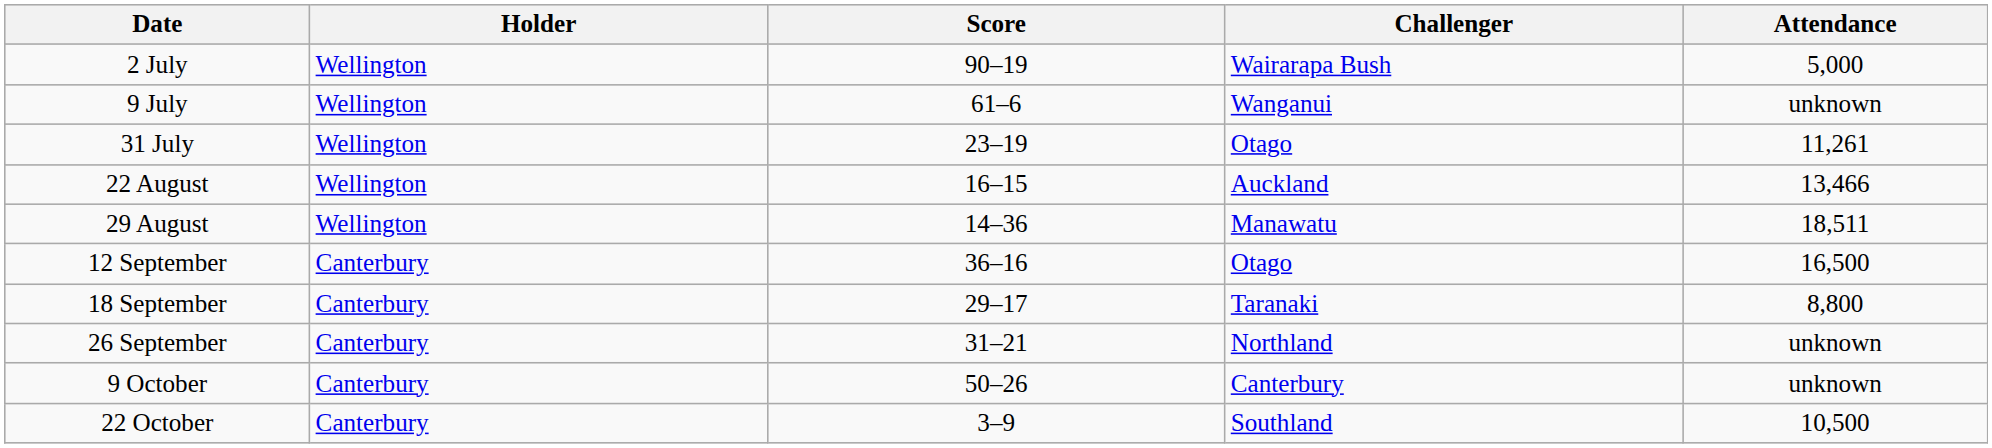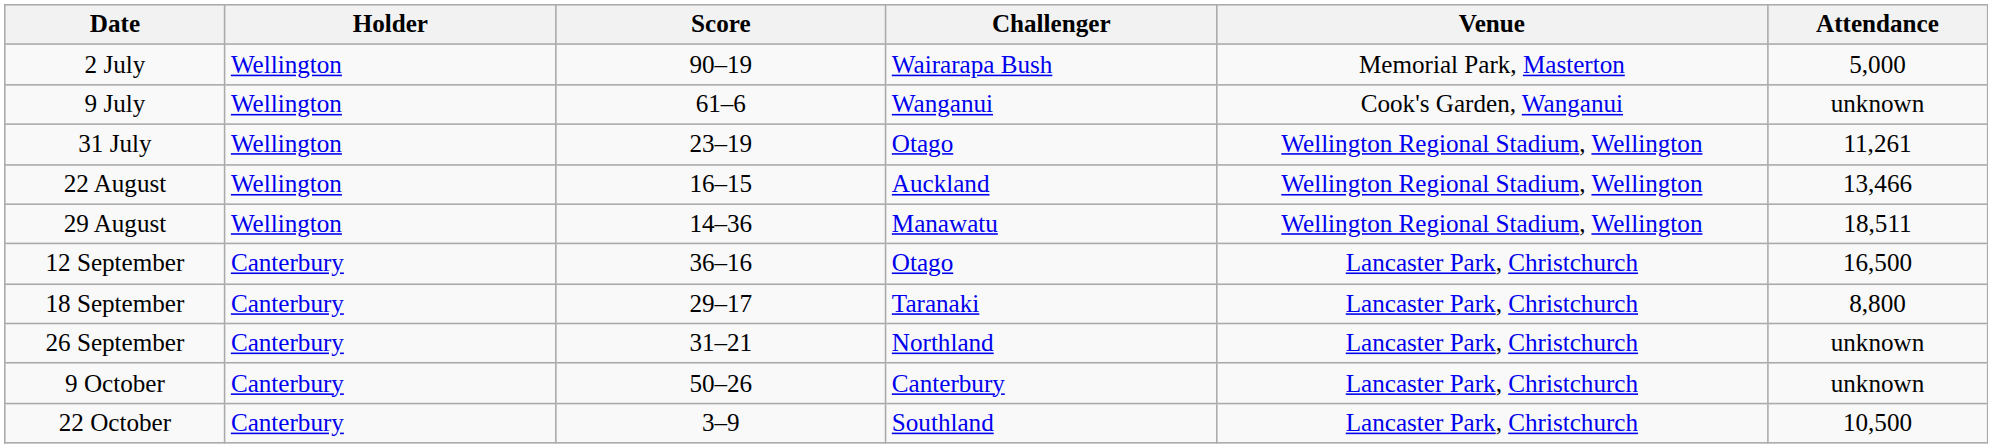+ column: Venue | Memorial Park, Masterton | Cook's Garden, Wanganui | Wellington Regional Stadium, Wellington | Wellington Regional Stadium, Wellington | Wellington Regional Stadium, Wellington | Lancaster Park, Christchurch | Lancaster Park, Christchurch | Lancaster Park, Christchurch | Lancaster Park, Christchurch | Lancaster Park, Christchurch
